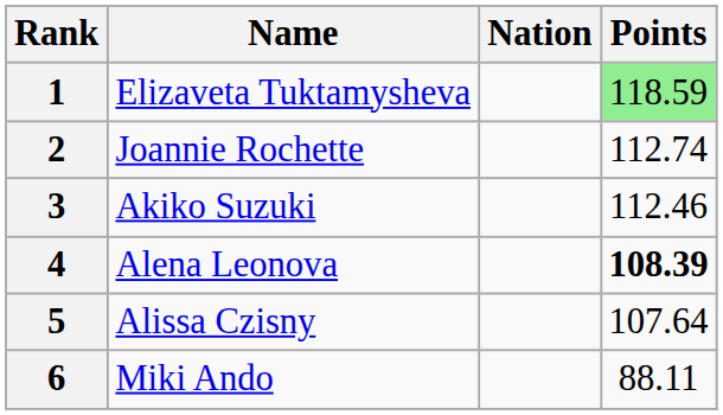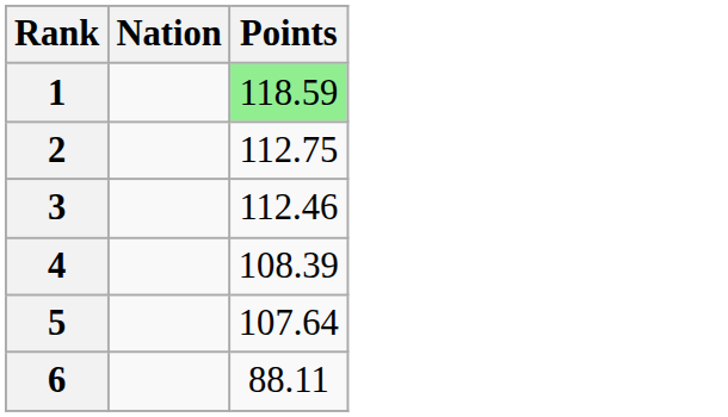- column: Name | Elizaveta Tuktamysheva | Joannie Rochette | Akiko Suzuki | Alena Leonova | Alissa Czisny | Miki Ando
2 | Points: 112.74 -> 112.75
4 | Points: bold -> normal
